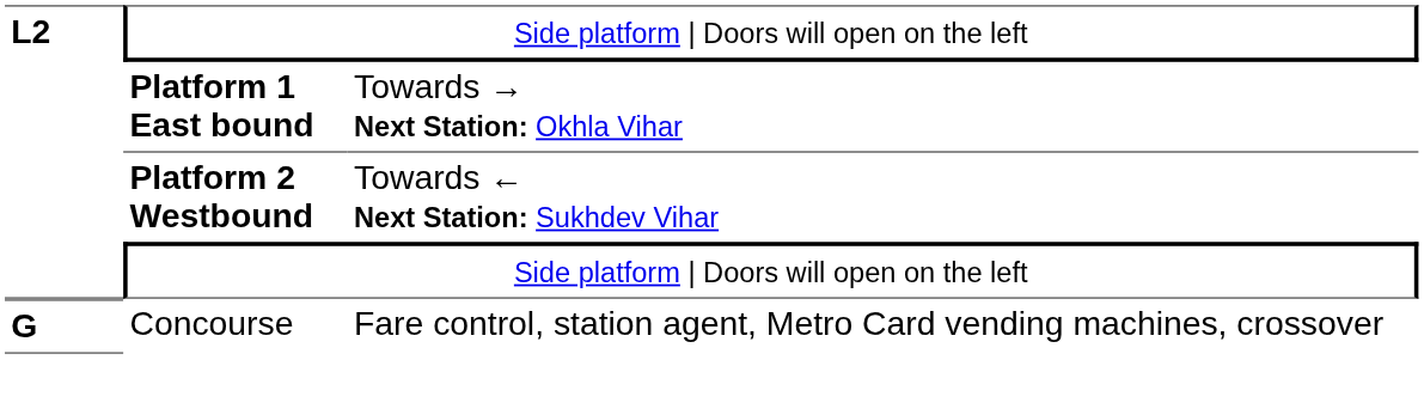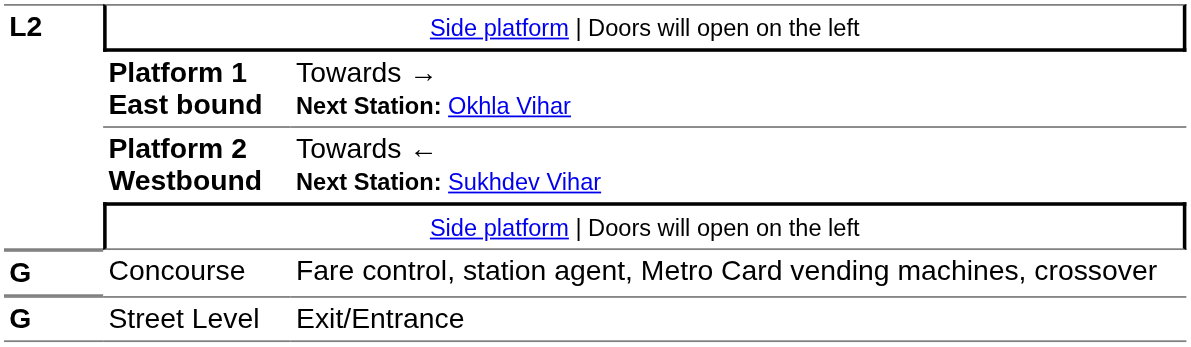+ row: G | Street Level | Exit/Entrance
